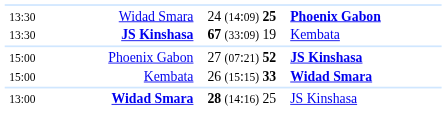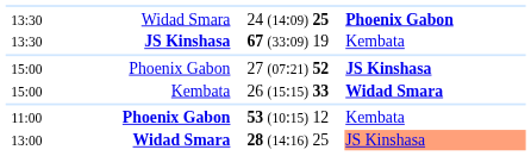+ row: 11:00 | Phoenix Gabon | 53 (10:15) 12 | Kembata
28 (14:16) 25 | column 4: no background -> lightsalmon background
